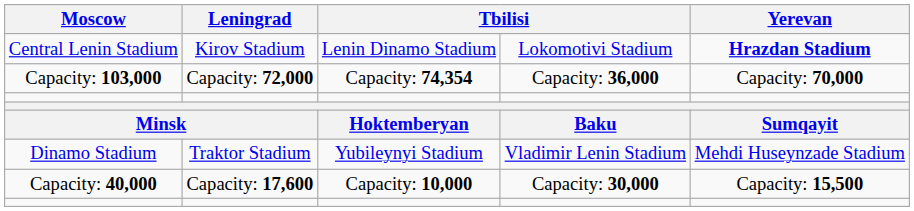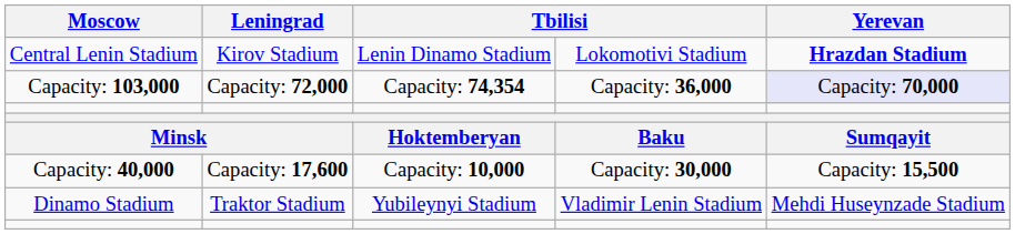Capacity: 103,000 | Yerevan: no background -> lavender background
rows swapped: Dinamo Stadium <-> Capacity: 40,000
